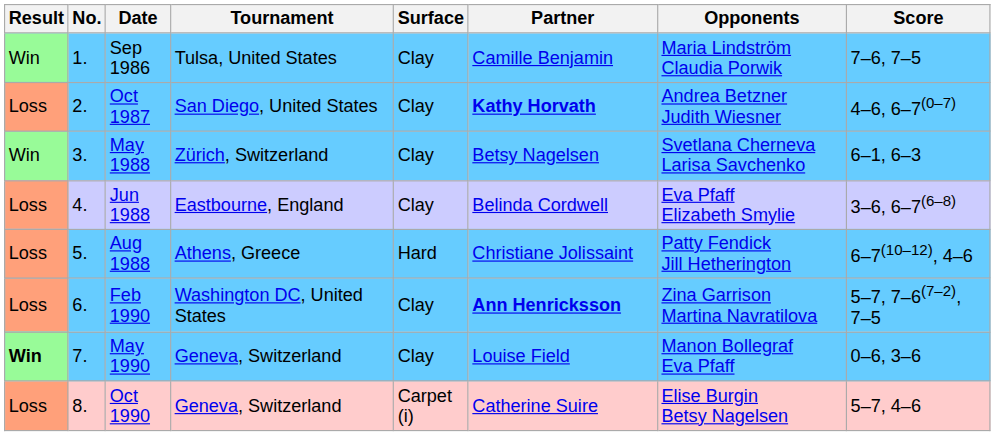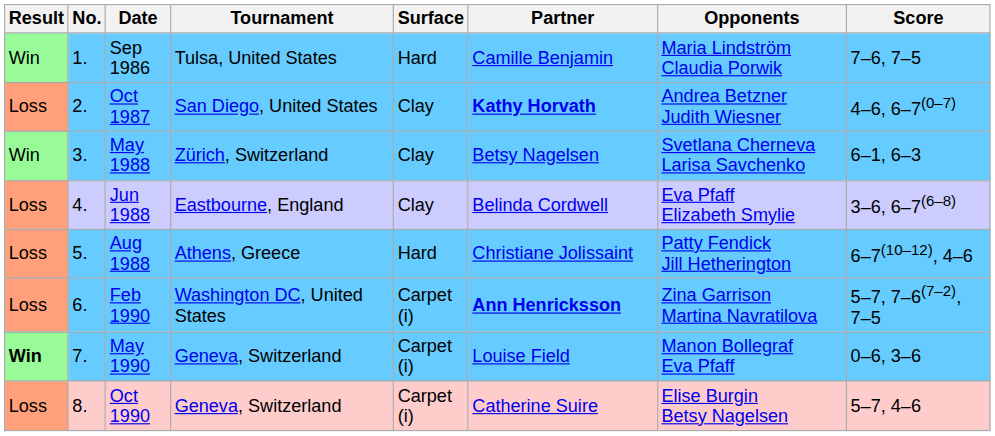Sep 1986 | Surface: Clay -> Hard
Feb 1990 | Surface: Clay -> Carpet (i)
May 1990 | Surface: Clay -> Carpet (i)
